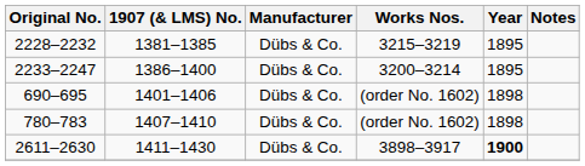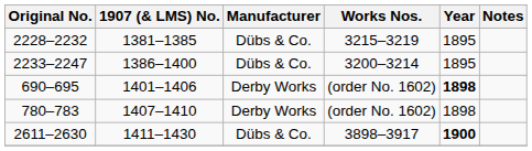690–695 | Manufacturer: Dübs & Co. -> Derby Works
690–695 | Year: normal -> bold
780–783 | Manufacturer: Dübs & Co. -> Derby Works
